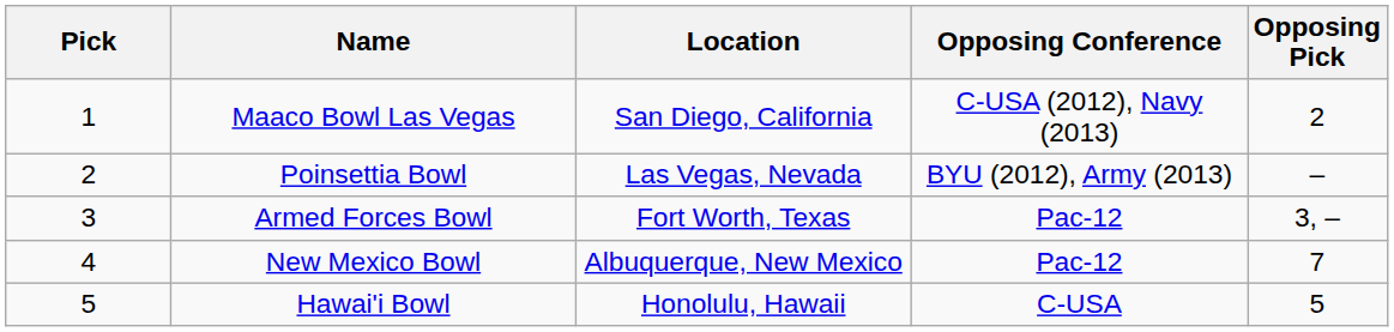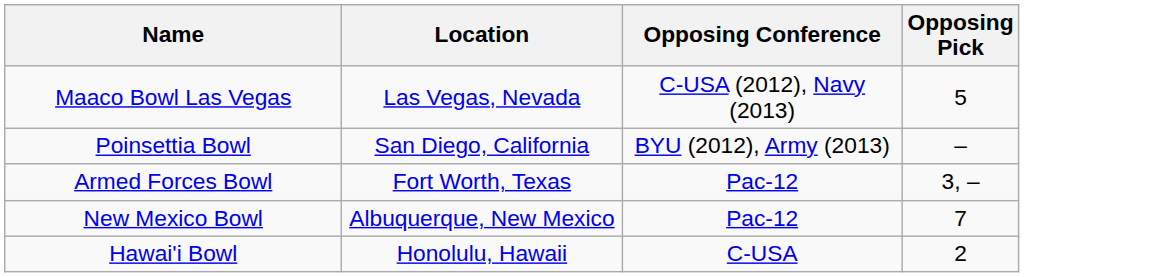- column: Pick | 1 | 2 | 3 | 4 | 5
Maaco Bowl Las Vegas | Location: San Diego, California -> Las Vegas, Nevada
Maaco Bowl Las Vegas | Opposing Pick: 2 -> 5
Poinsettia Bowl | Location: Las Vegas, Nevada -> San Diego, California
Hawai'i Bowl | Opposing Pick: 5 -> 2
